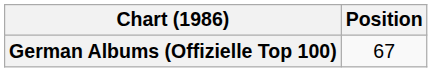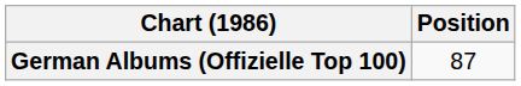German Albums (Offizielle Top 100) | Position: 67 -> 87
